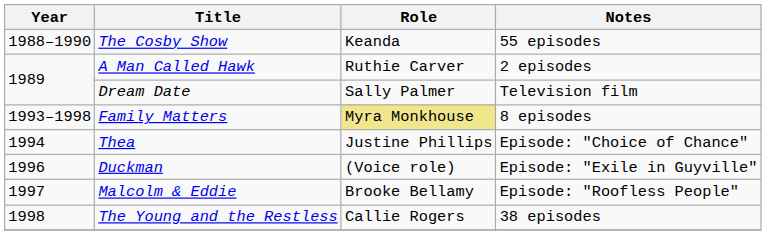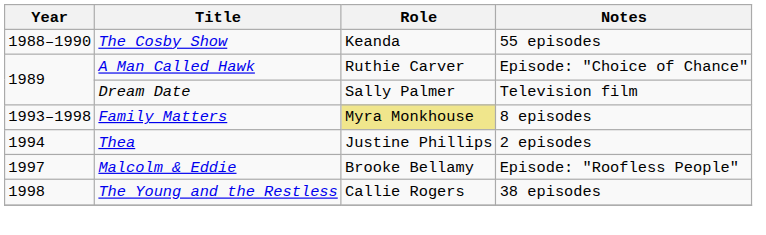A Man Called Hawk | Notes: 2 episodes -> Episode: "Choice of Chance"
Thea | Notes: Episode: "Choice of Chance" -> 2 episodes
- row: 1996 | Duckman | (Voice role) | Episode: "Exile in Guyville"
